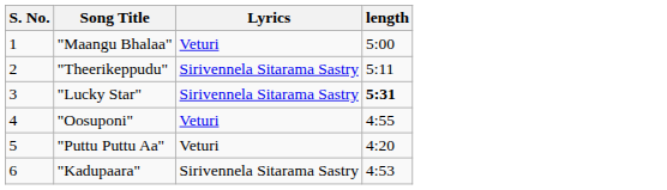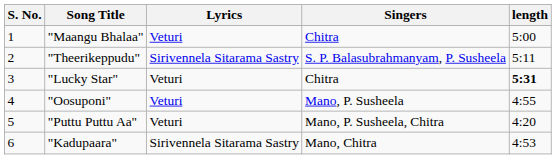+ column: Singers | Chitra | S. P. Balasubrahmanyam, P. Susheela | Chitra | Mano, P. Susheela | Mano, P. Susheela, Chitra | Mano, Chitra
"Lucky Star" | Lyrics: Sirivennela Sitarama Sastry -> Veturi
